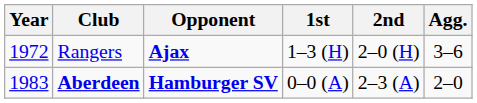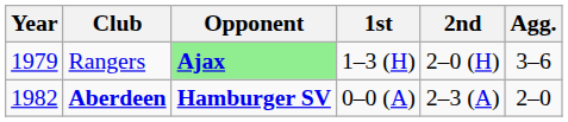Rangers | Year: 1972 -> 1979
Rangers | Opponent: no background -> lightgreen background
Aberdeen | Year: 1983 -> 1982
